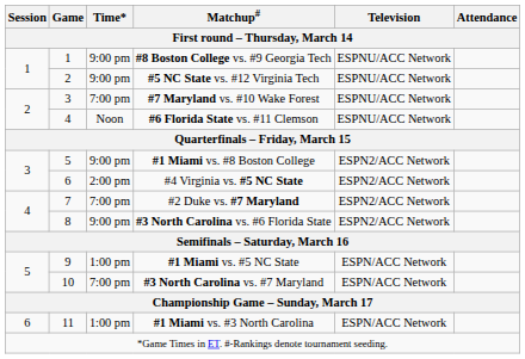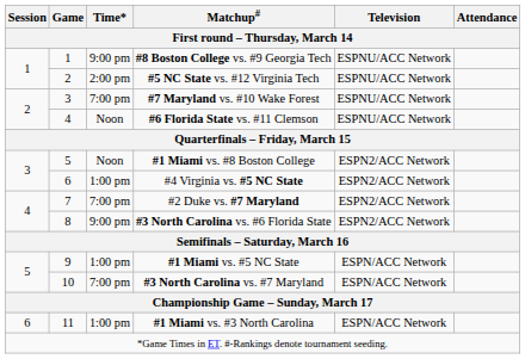#5 NC State vs. #12 Virginia Tech | Time*: 9:00 pm -> 2:00 pm
#1 Miami vs. #8 Boston College | Time*: 9:00 pm -> Noon
#4 Virginia vs. #5 NC State | Time*: 2:00 pm -> 1:00 pm
